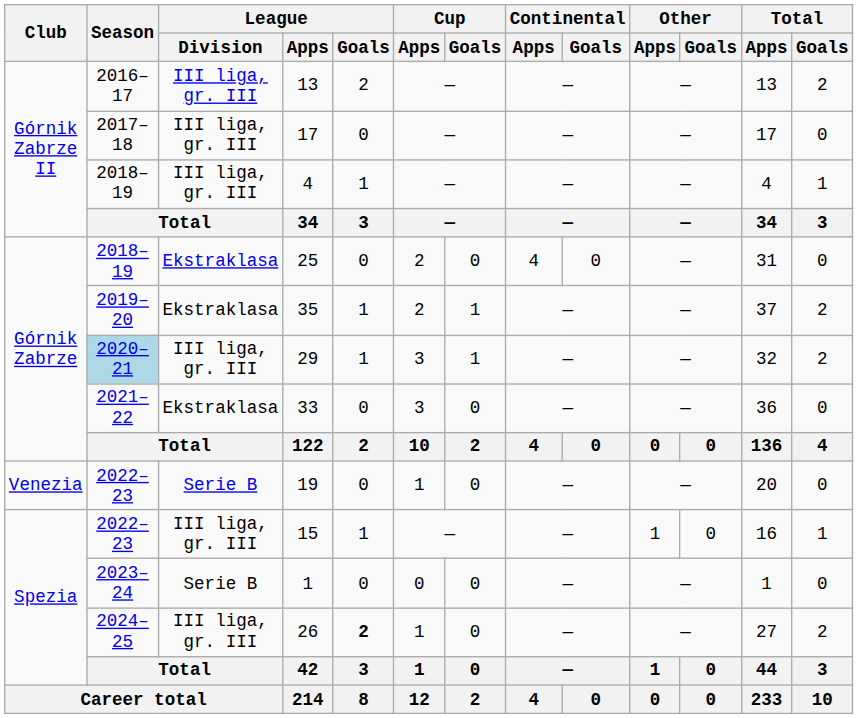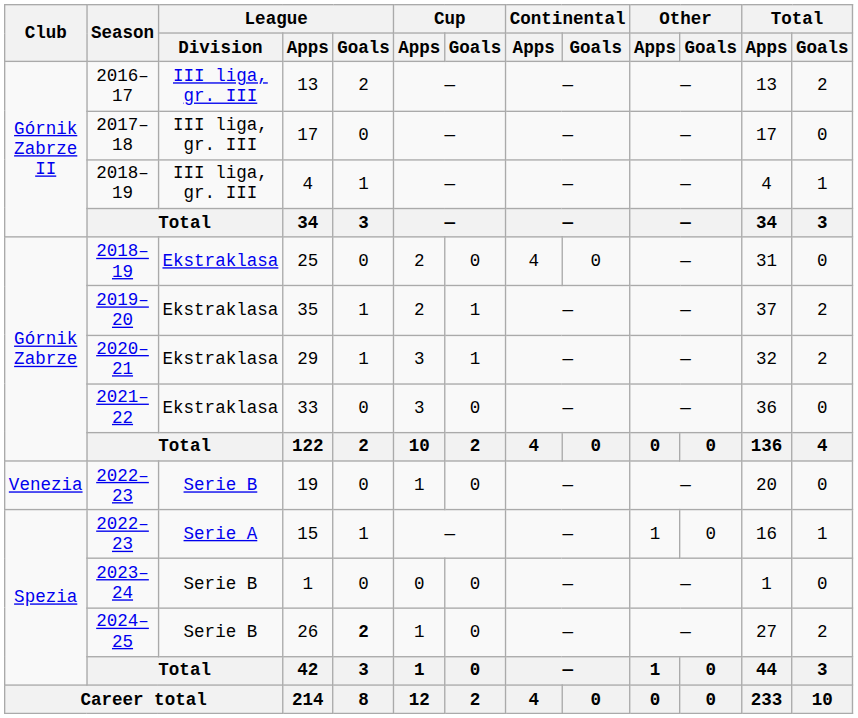29 | Season: lightblue background -> no background
29 | League / Division: III liga, gr. III -> Ekstraklasa
15 | League / Division: III liga, gr. III -> Serie A
26 | League / Division: III liga, gr. III -> Serie B
